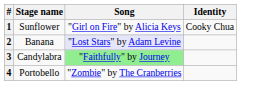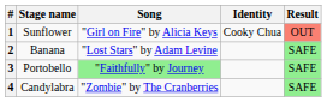+ column: Result | OUT | SAFE | SAFE | SAFE
2 | Song: lavender background -> no background
3 | Stage name: Candylabra -> Portobello
4 | Stage name: Portobello -> Candylabra
